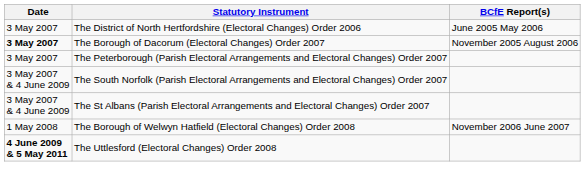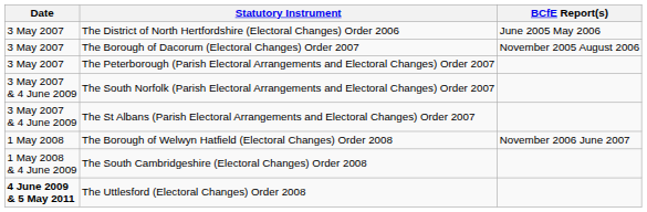The Borough of Dacorum (Electoral Changes) Order 2007 | Date: bold -> normal
+ row: 1 May 2008 & 4 June 2009 | The South Cambridgeshire (Electoral Changes) Order 2008
